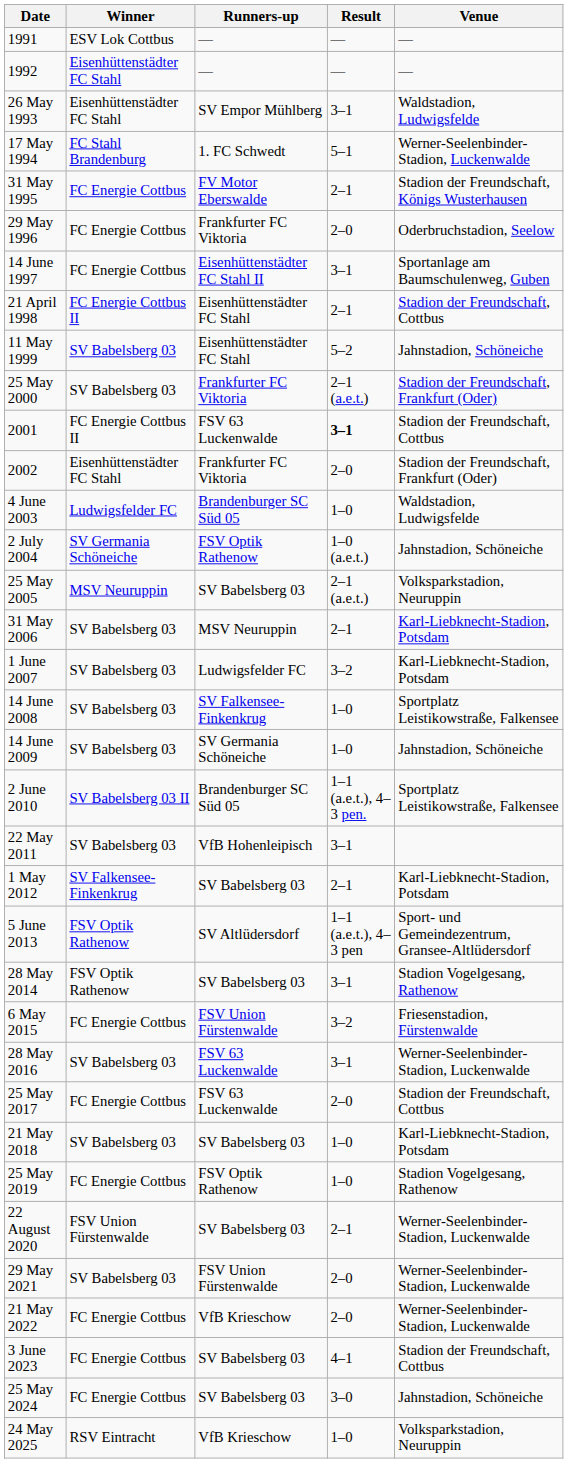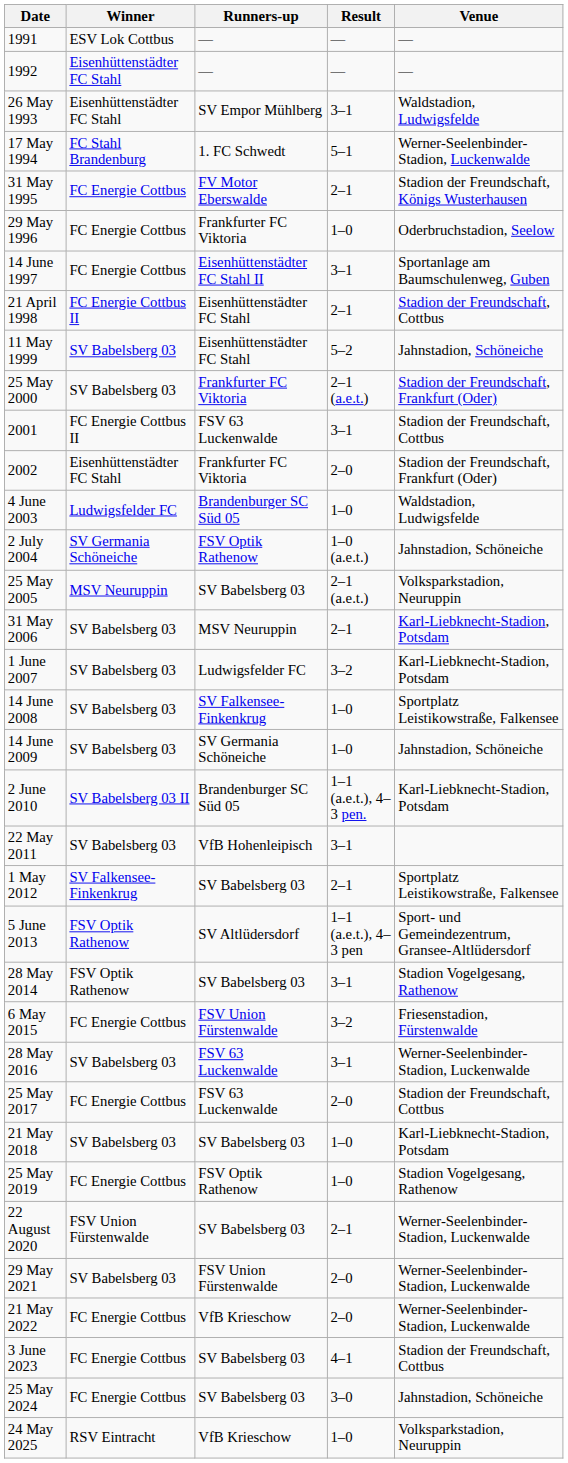29 May 1996 | Result: 2–0 -> 1–0
2001 | Result: bold -> normal
2 June 2010 | Venue: Sportplatz Leistikowstraße, Falkensee -> Karl-Liebknecht-Stadion, Potsdam
1 May 2012 | Venue: Karl-Liebknecht-Stadion, Potsdam -> Sportplatz Leistikowstraße, Falkensee
